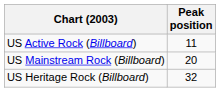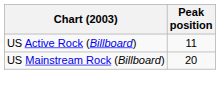- row: US Heritage Rock (Billboard) | 32
